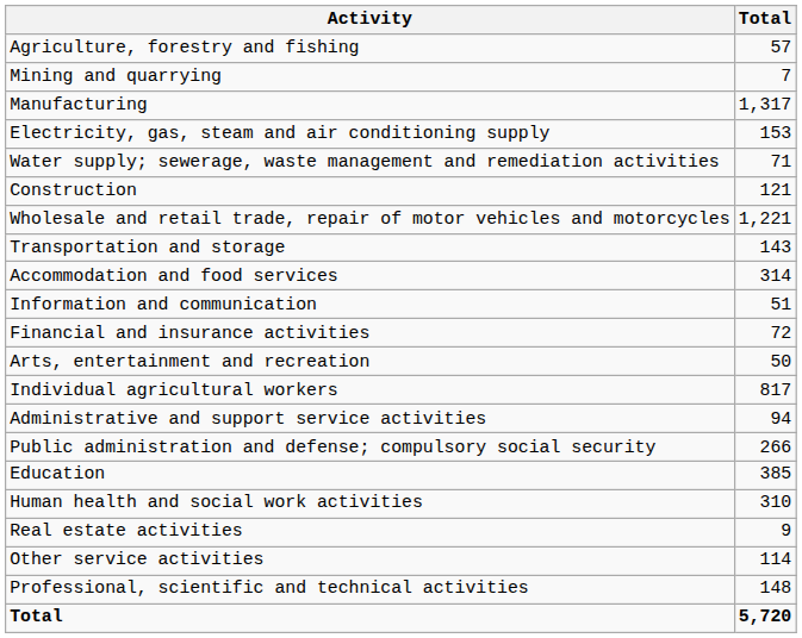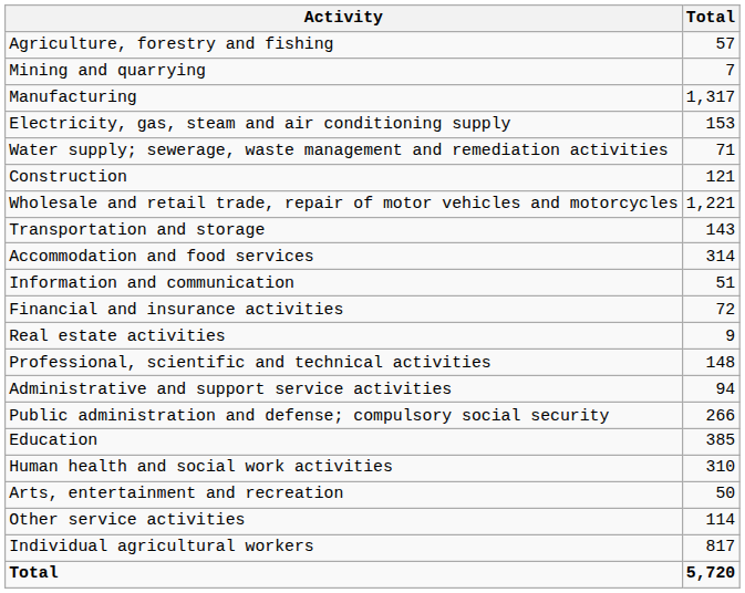rows swapped: Real estate activities <-> Arts, entertainment and recreation
rows swapped: Professional, scientific and technical activities <-> Individual agricultural workers
